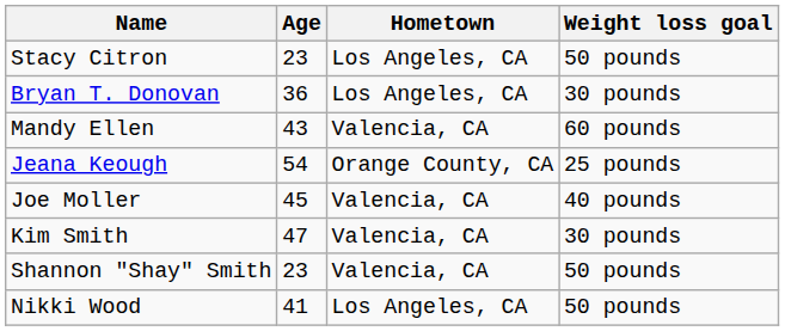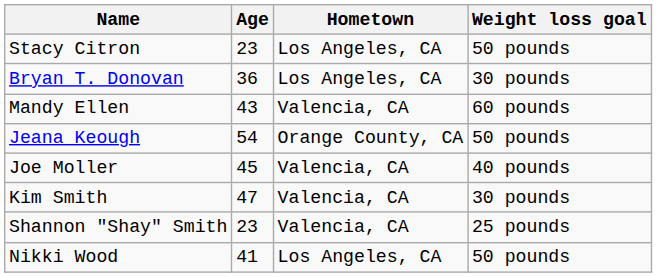Jeana Keough | Weight loss goal: 25 pounds -> 50 pounds
Shannon "Shay" Smith | Weight loss goal: 50 pounds -> 25 pounds
